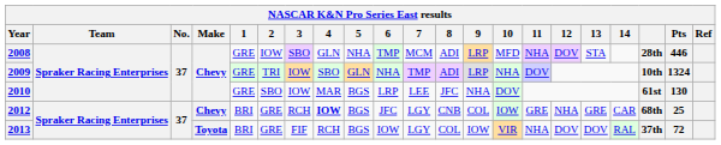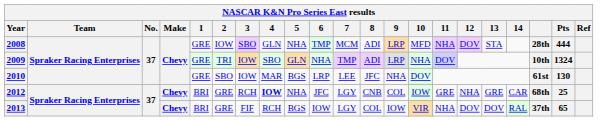2008 | Pts: 446 -> 444
2012 | 5: BGS -> NHA
2013 | Make: Toyota -> Chevy
2013 | Pts: 72 -> 65
